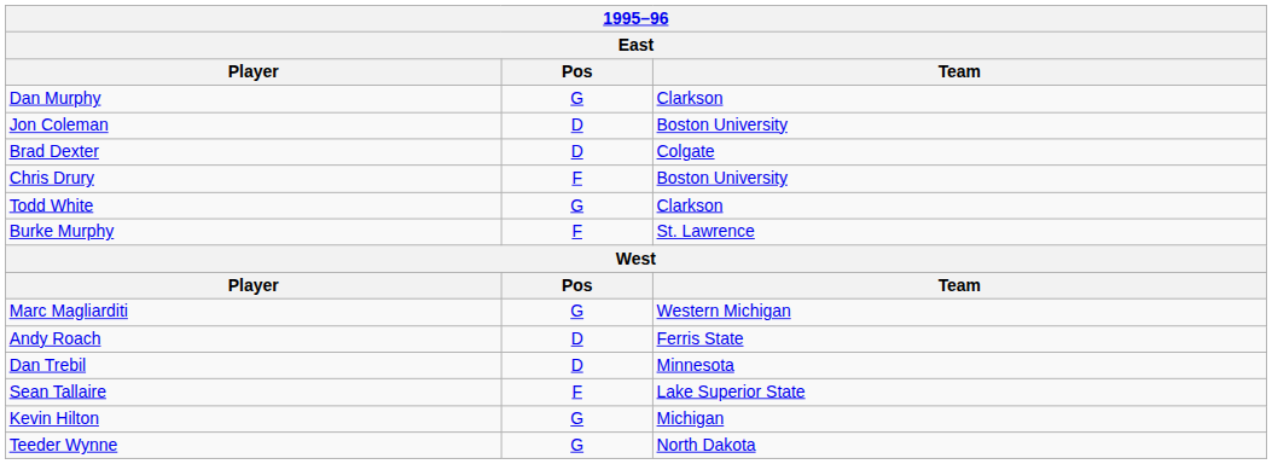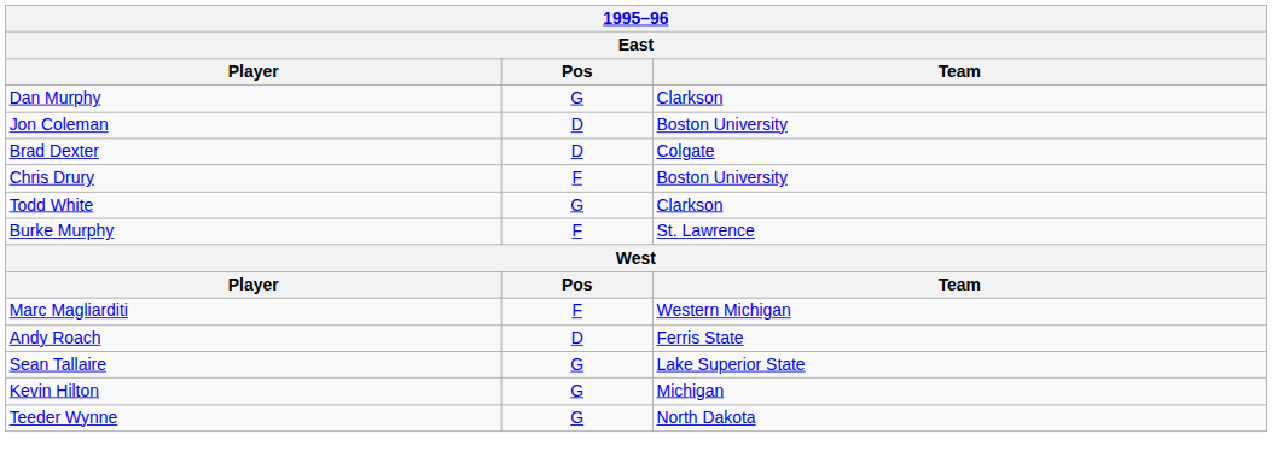Marc Magliarditi | Pos: G -> F
- row: Dan Trebil | D | Minnesota
Sean Tallaire | Pos: F -> G
